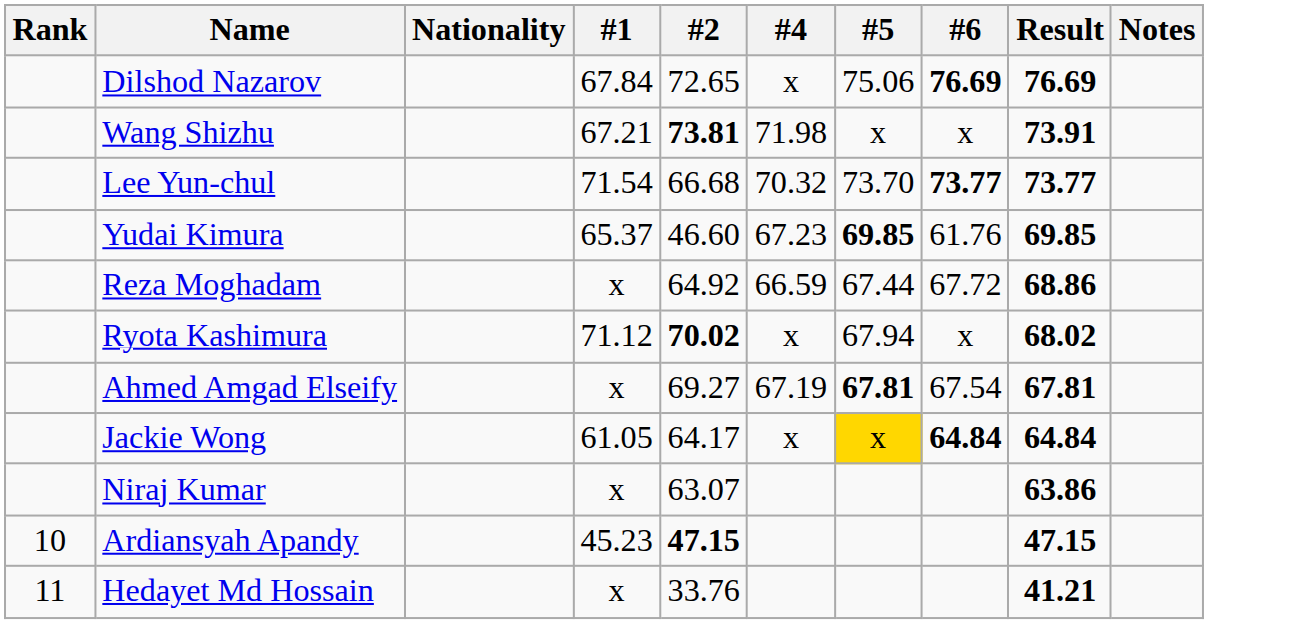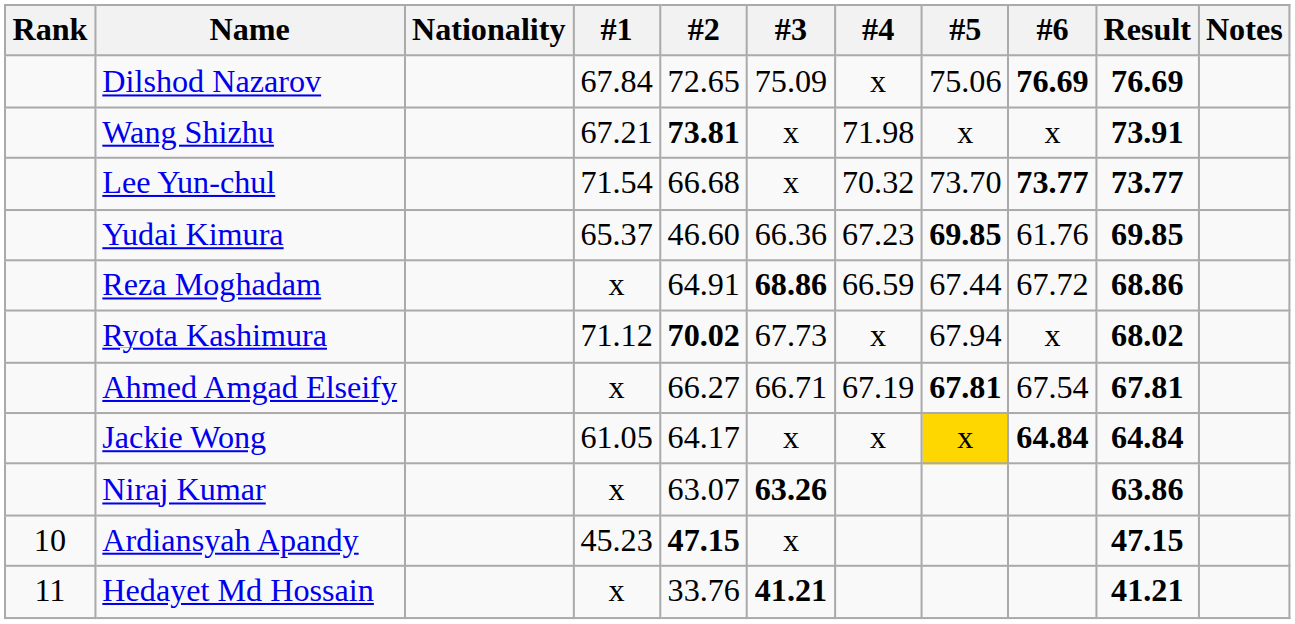+ column: #3 | 75.09 | x | x | 66.36 | 68.86 | 67.73 | 66.71 | x | 63.26 | x | 41.21
Reza Moghadam | #2: 64.92 -> 64.91
Ahmed Amgad Elseify | #2: 69.27 -> 66.27
